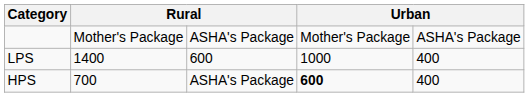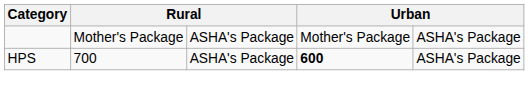- row: LPS | 1400 | 600 | 1000 | 400
HPS | column 5: 400 -> ASHA's Package
